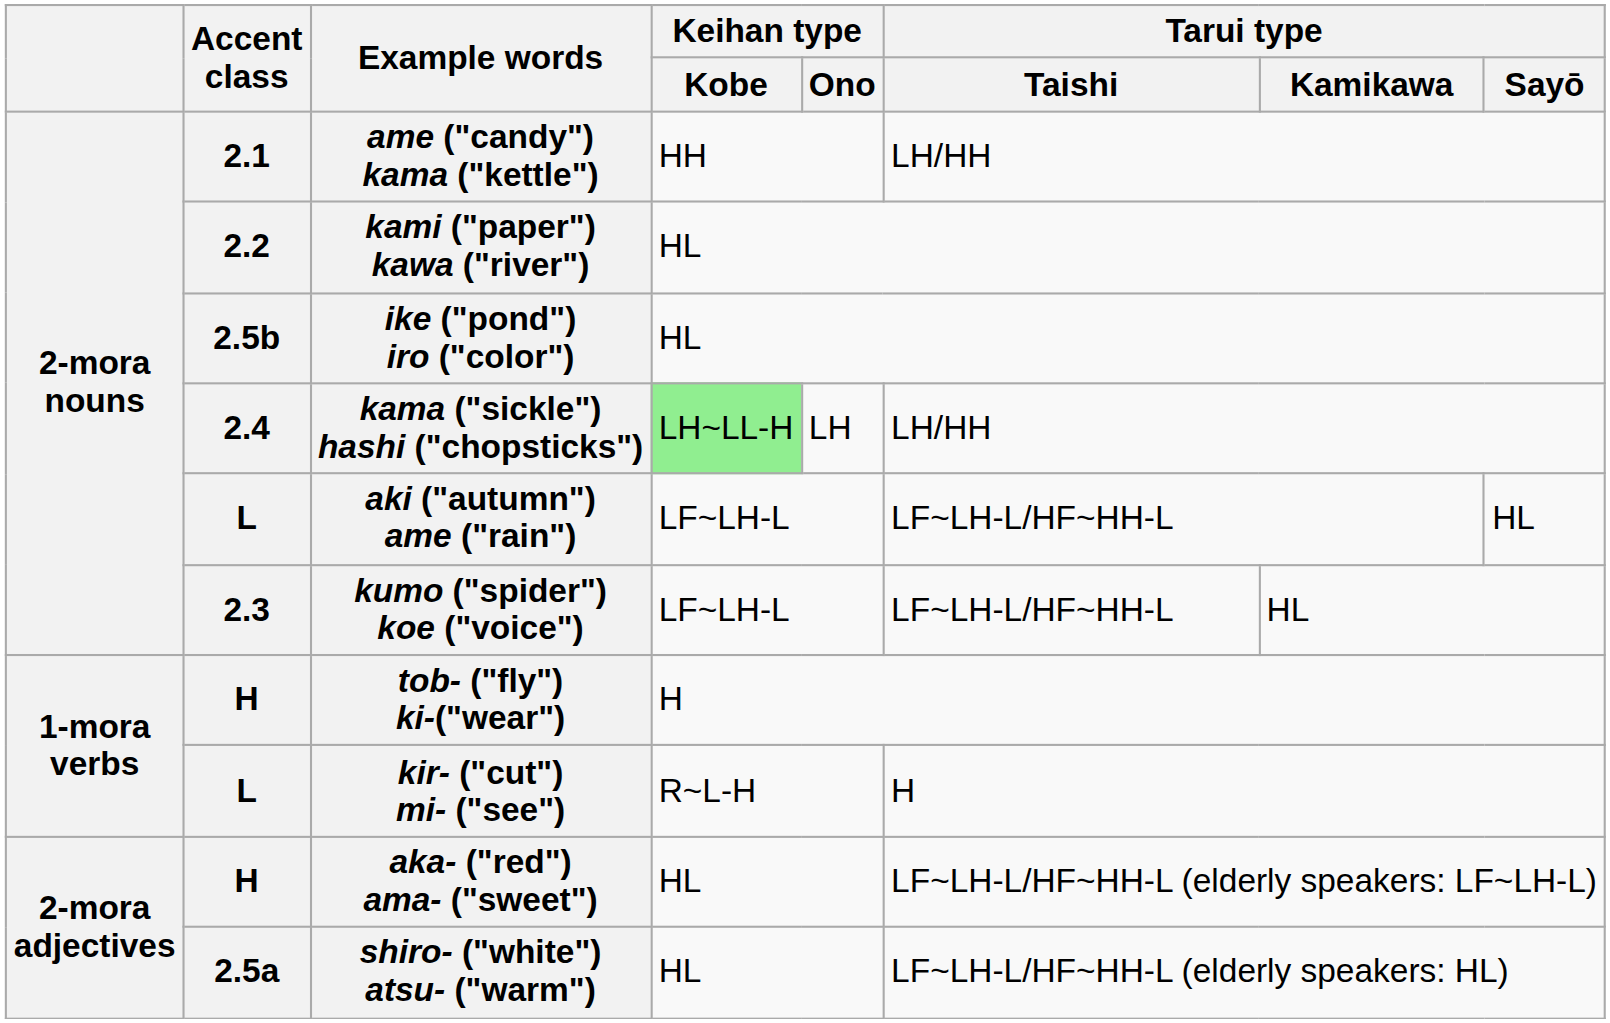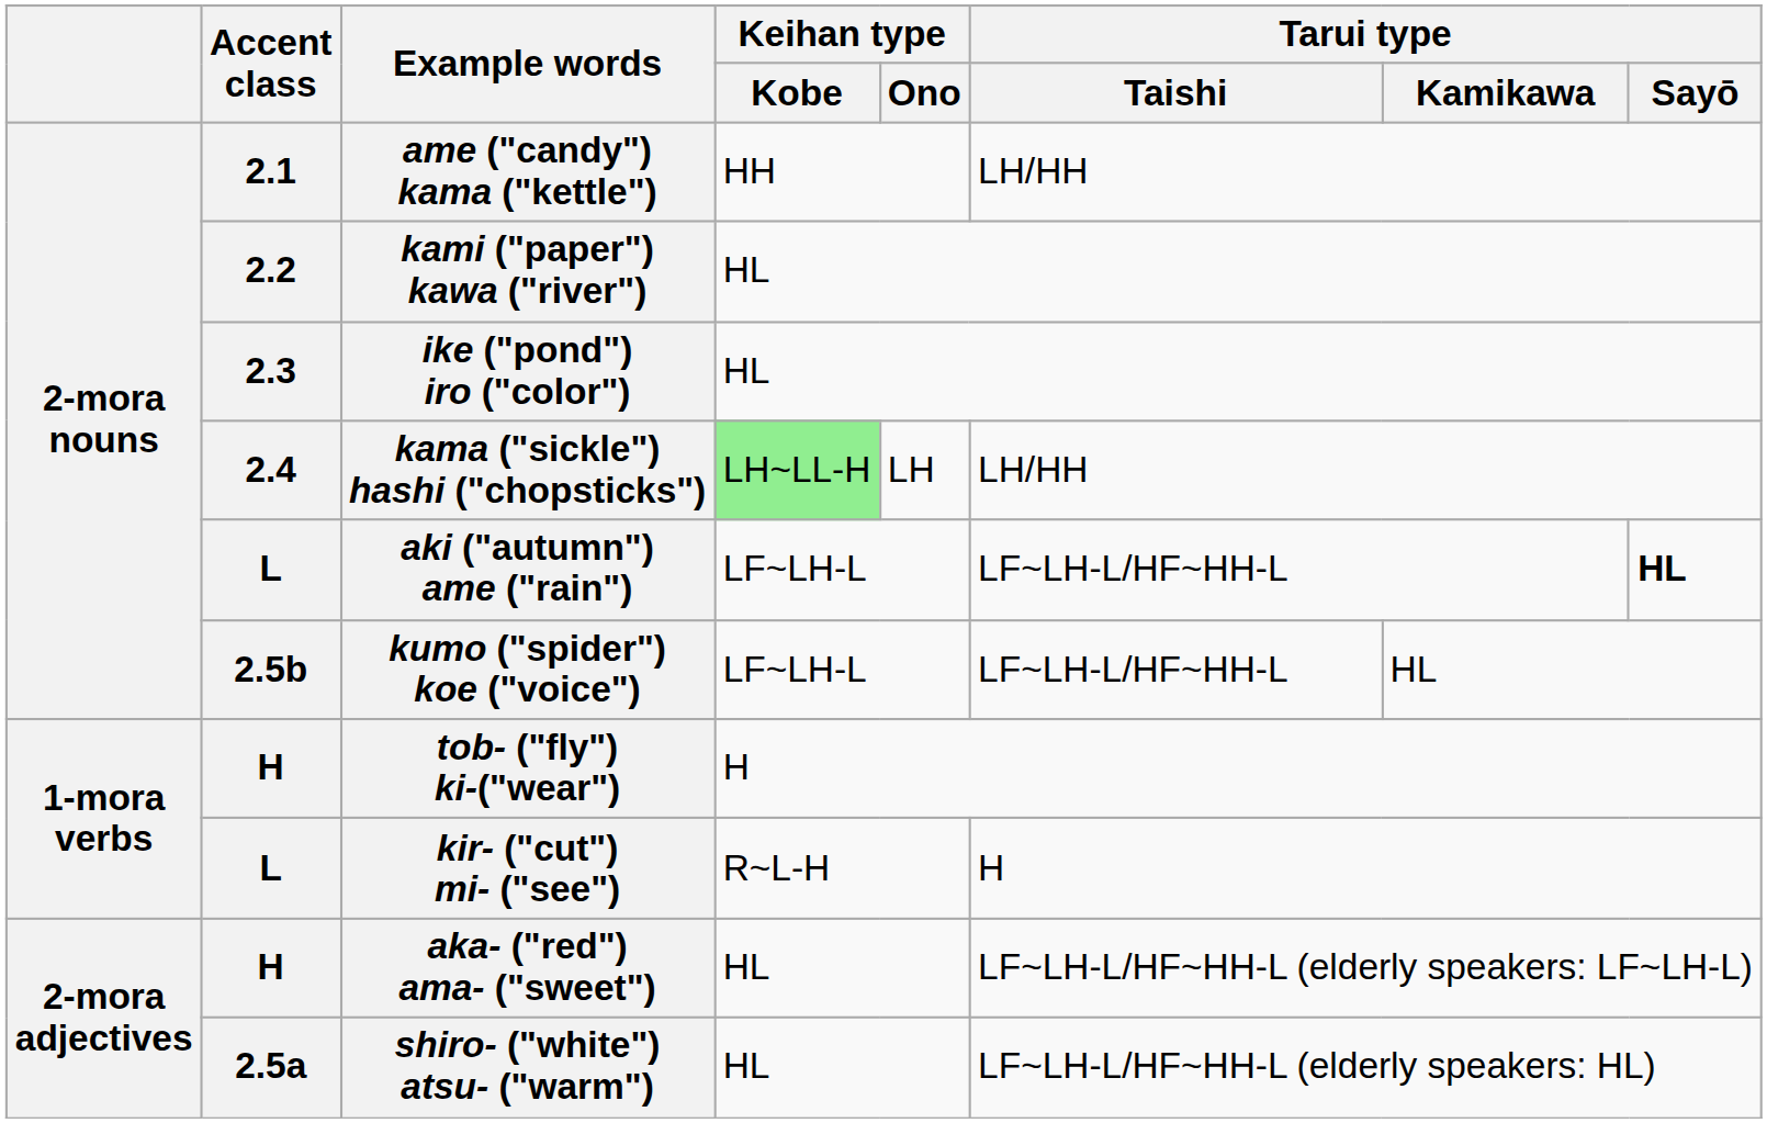ike ("pond") iro ("color") | Accent class: 2.5b -> 2.3
aki ("autumn") ame ("rain") | Tarui type / Sayō: normal -> bold
kumo ("spider") koe ("voice") | Accent class: 2.3 -> 2.5b
